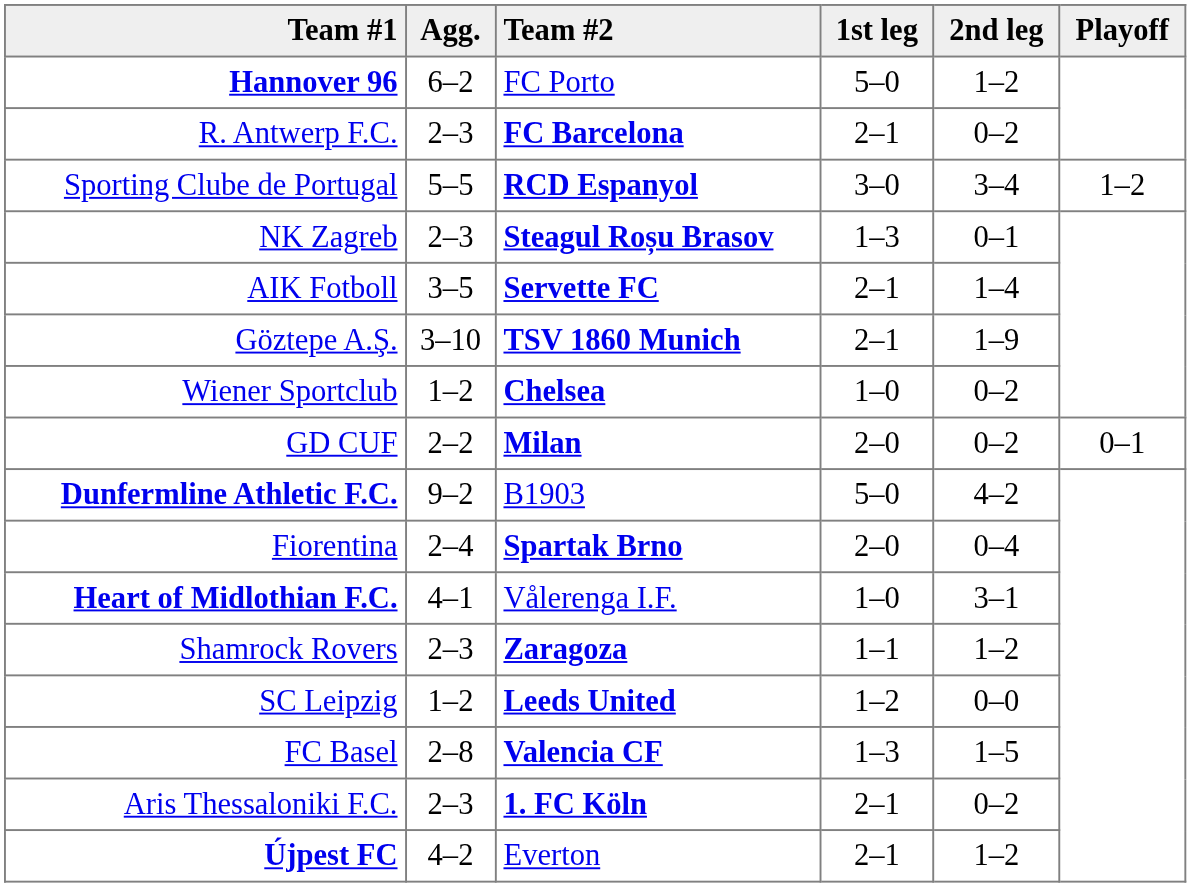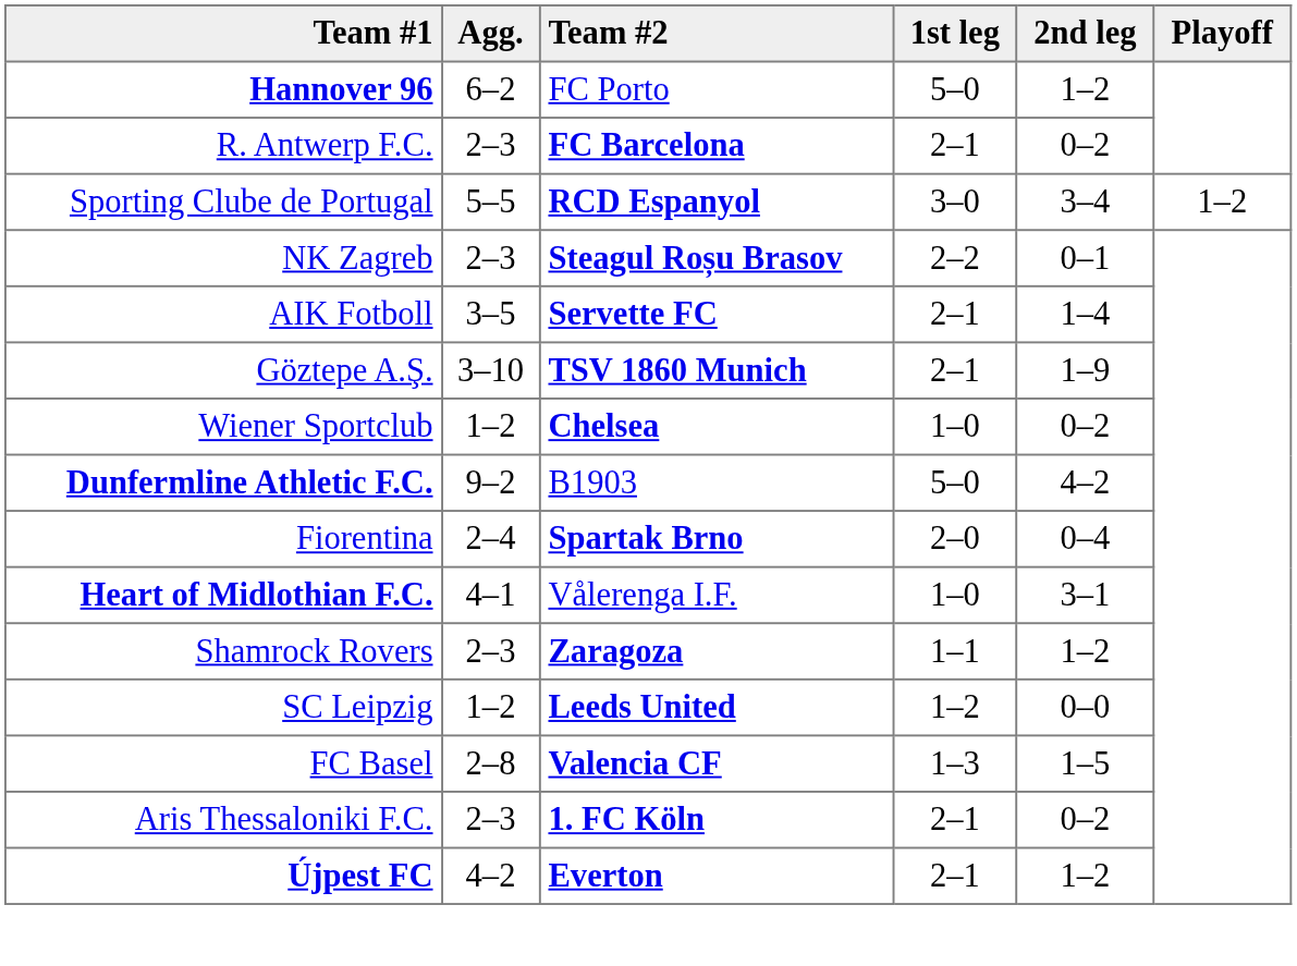NK Zagreb | 1st leg: 1–3 -> 2–2
- row: GD CUF | 2–2 | Milan | 2–0 | 0–2 | 0–1
Újpest FC | Team #2: normal -> bold
